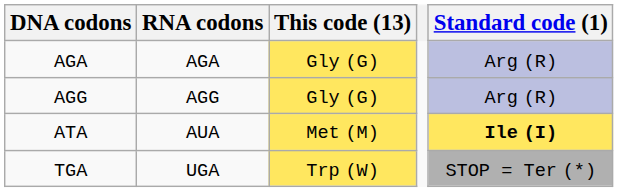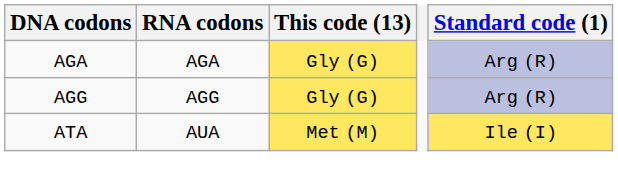ATA | Standard code (1): bold -> normal
- row: TGA | UGA | Trp (W) | STOP = Ter (*)
